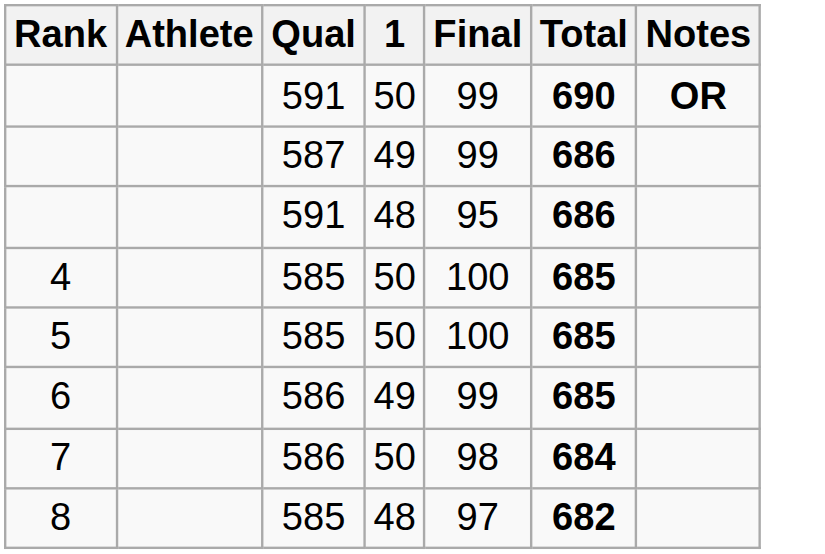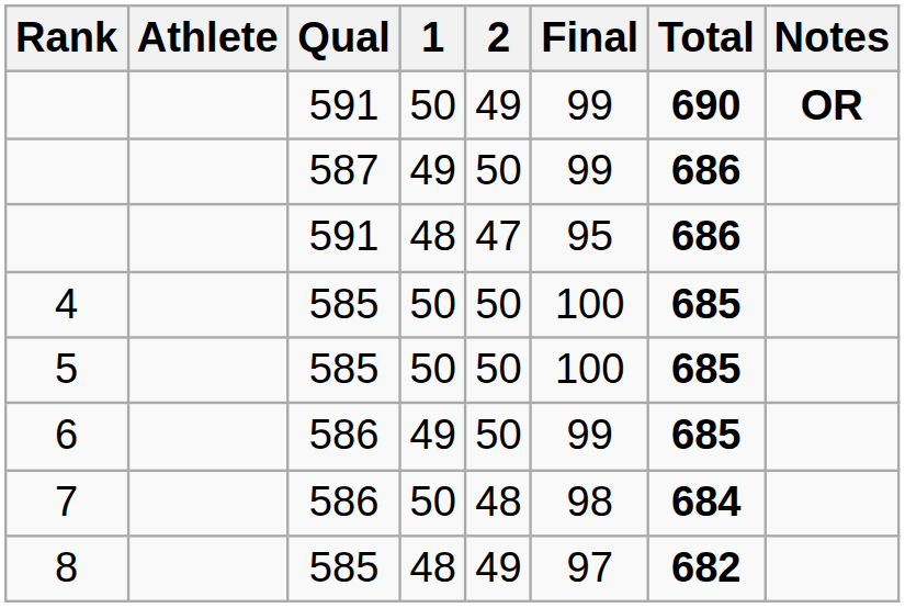+ column: 2 | 49 | 50 | 47 | 50 | 50 | 50 | 48 | 49
